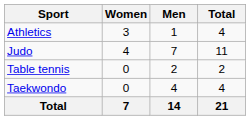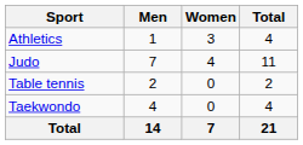columns swapped: Men <-> Women
